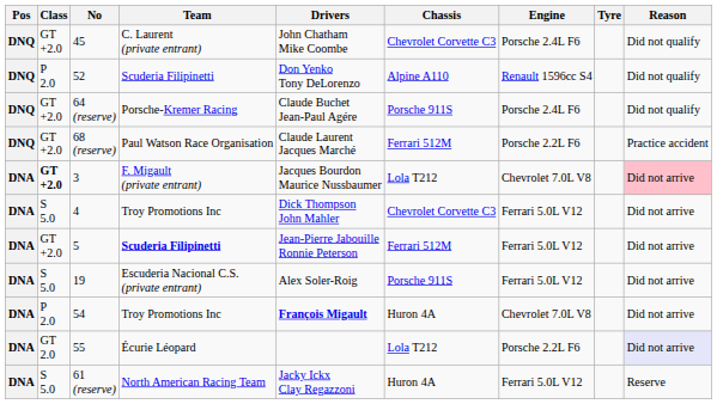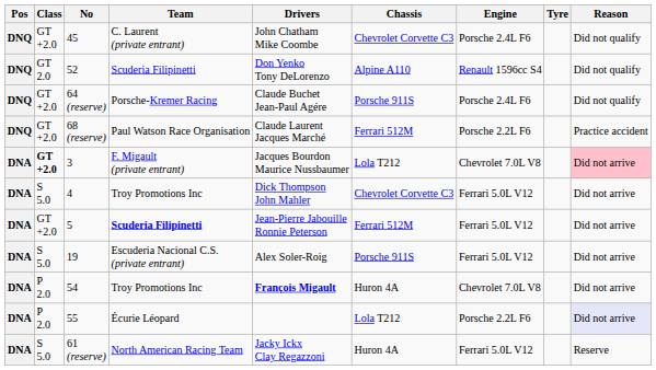52 | Class: P 2.0 -> GT 2.0
55 | Class: GT 2.0 -> P 2.0
